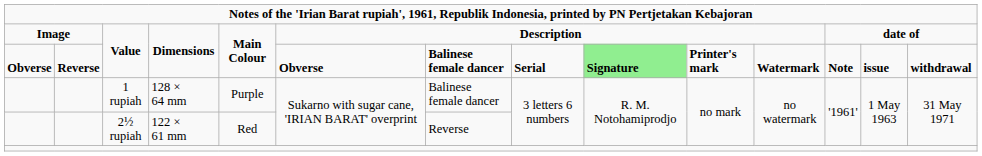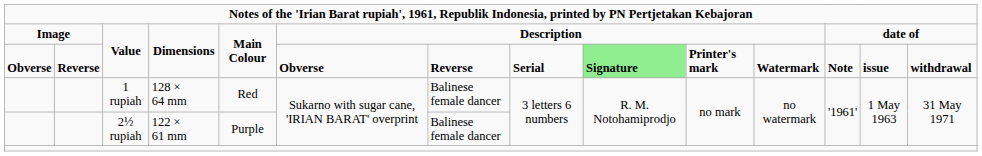Obverse / Value | column 7: Balinese female dancer -> Reverse
1 rupiah | column 5: Purple -> Red
2½ rupiah | column 5: Red -> Purple
2½ rupiah | column 7: Reverse -> Balinese female dancer
